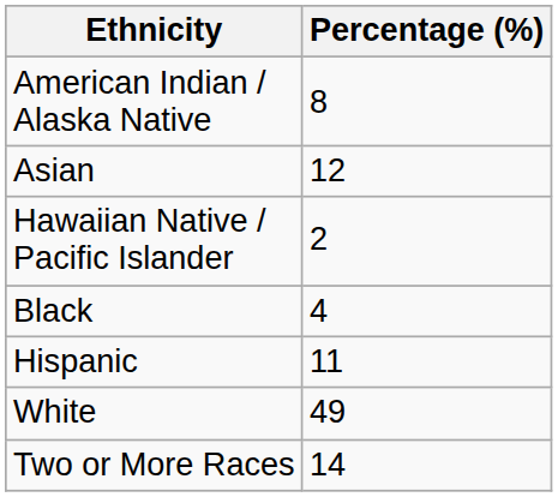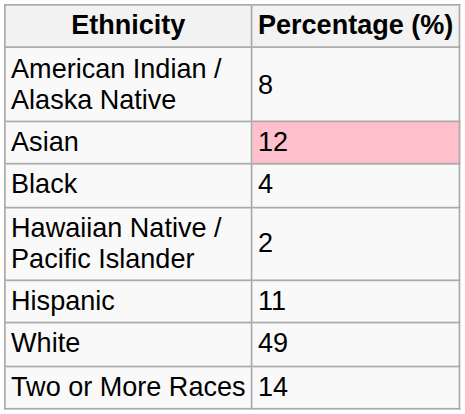Asian | Percentage (%): no background -> pink background
rows swapped: Black <-> Hawaiian Native / Pacific Islander
